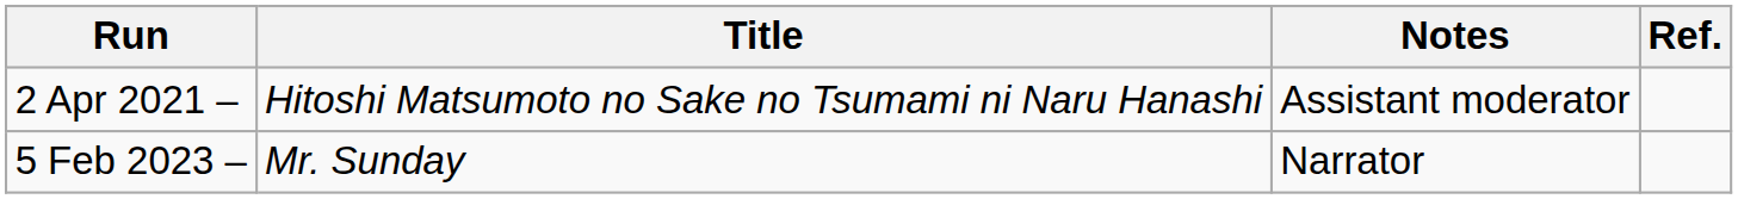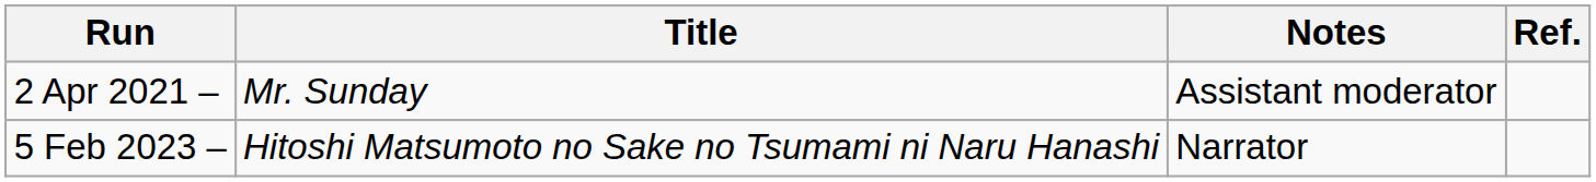2 Apr 2021 – | Title: Hitoshi Matsumoto no Sake no Tsumami ni Naru Hanashi -> Mr. Sunday
5 Feb 2023 – | Title: Mr. Sunday -> Hitoshi Matsumoto no Sake no Tsumami ni Naru Hanashi
